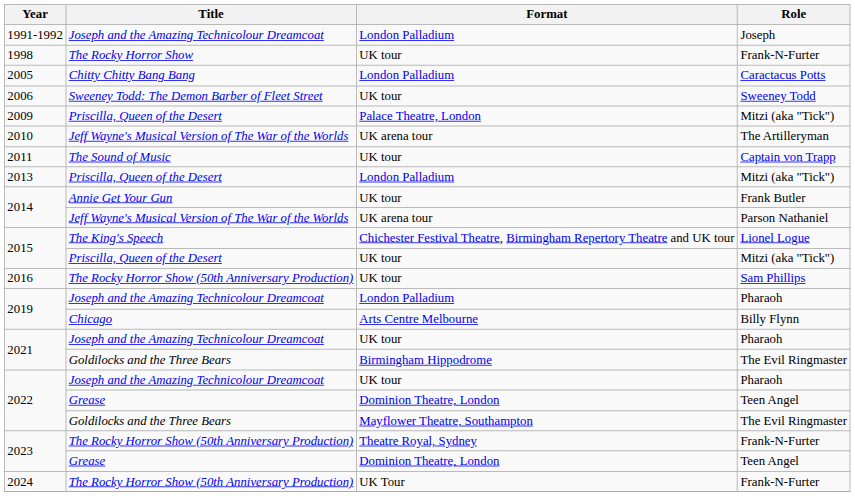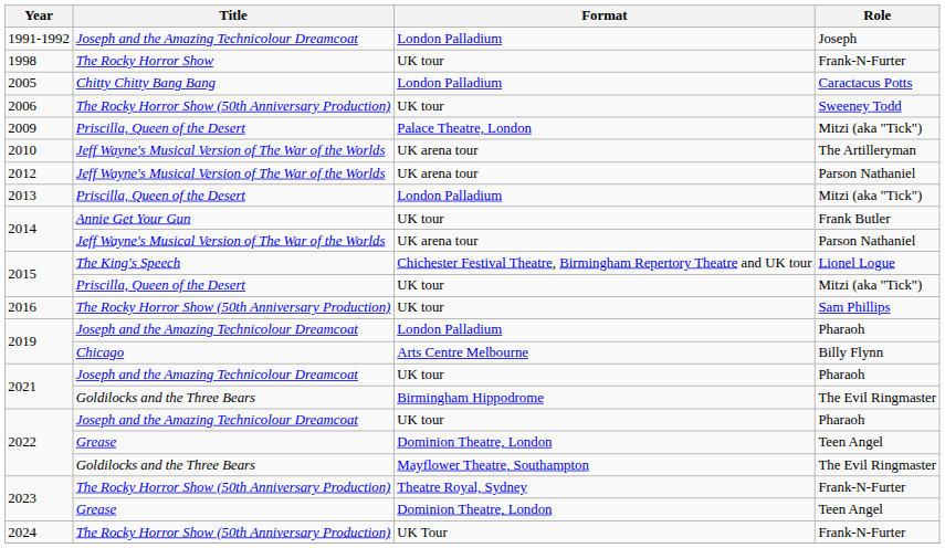2006 | Title: Sweeney Todd: The Demon Barber of Fleet Street -> The Rocky Horror Show (50th Anniversary Production)
- row: 2011 | The Sound of Music | UK tour | Captain von Trapp
+ row: 2012 | Jeff Wayne's Musical Version of The War of the Worlds | UK arena tour | Parson Nathaniel
